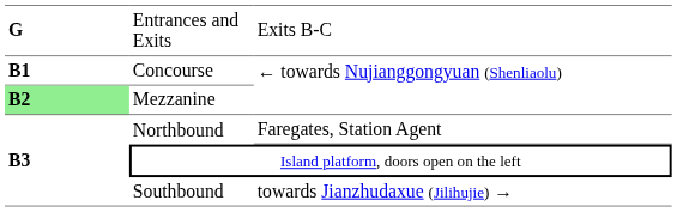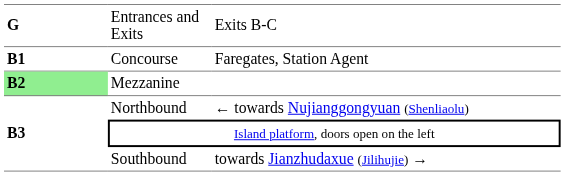Concourse | column 3: ← towards Nujianggongyuan (Shenliaolu) -> Faregates, Station Agent
Northbound | column 3: Faregates, Station Agent -> ← towards Nujianggongyuan (Shenliaolu)
